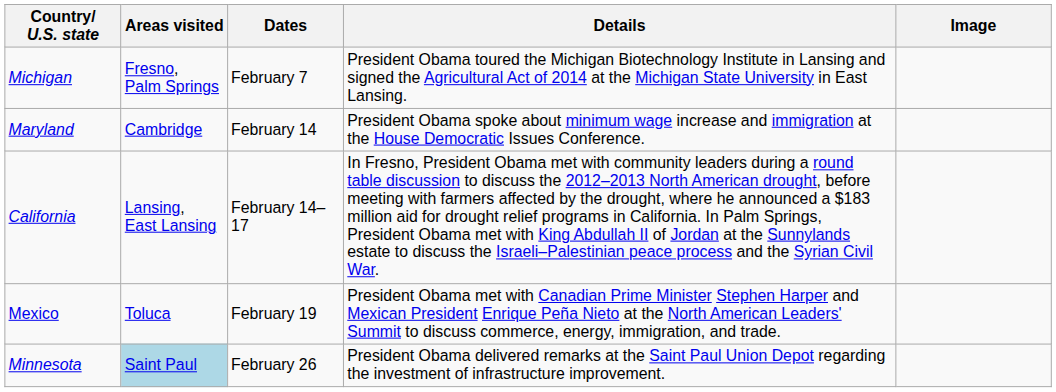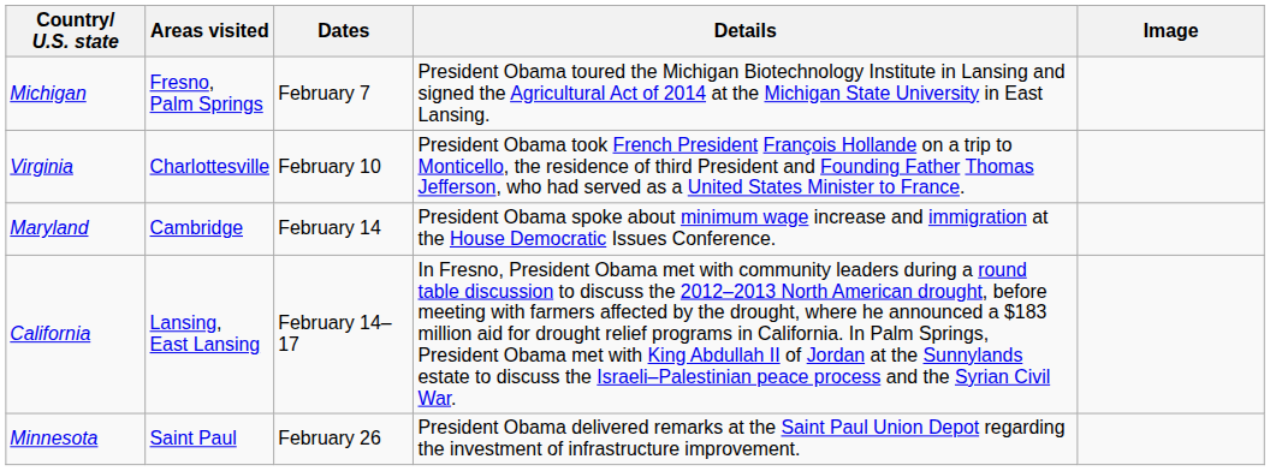+ row: Virginia | Charlottesville | February 10 | President Obama took French President François Hollande on a trip to Monticello, the residence of third President and Founding Father Thomas Jefferson, who had served as a United States Minister to France.
- row: Mexico | Toluca | February 19 | President Obama met with Canadian Prime Minister Stephen Harper and Mexican President Enrique Peña Nieto at the North American Leaders' Summit to discuss commerce, energy, immigration, and trade.
Minnesota | Areas visited: lightblue background -> no background
